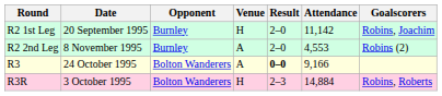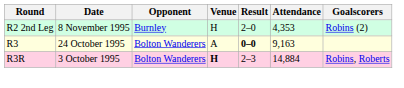- row: R2 1st Leg | 20 September 1995 | Burnley | H | 2–0 | 11,142 | Robins, Joachim
R2 2nd Leg | Venue: A -> H
R2 2nd Leg | Attendance: 4,553 -> 4,353
R3 | Attendance: 9,166 -> 9,163
R3R | Venue: normal -> bold
